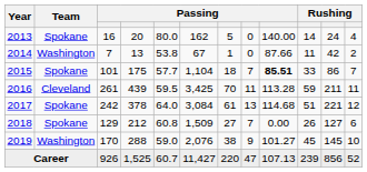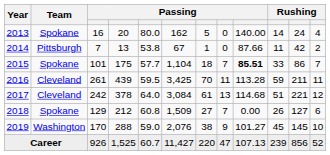2014 | Team: Washington -> Pittsburgh
2017 | Team: Spokane -> Cleveland
